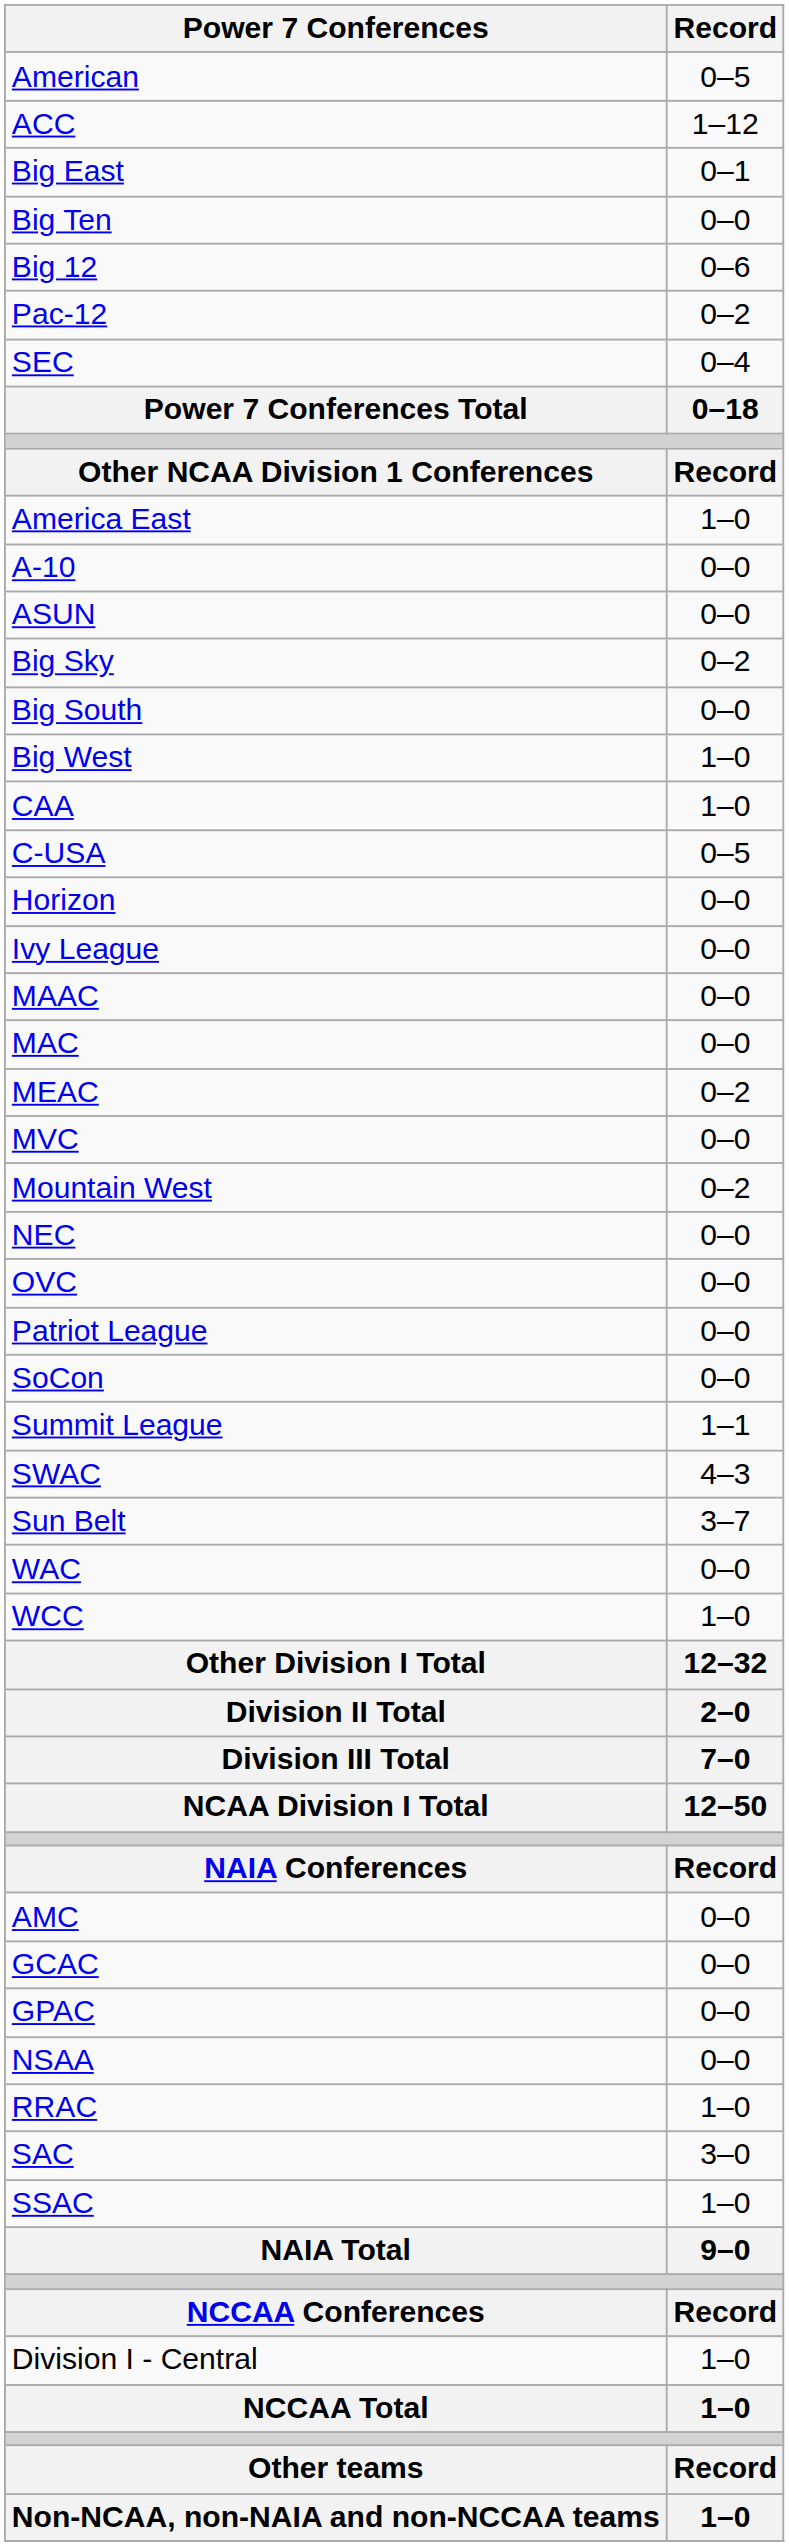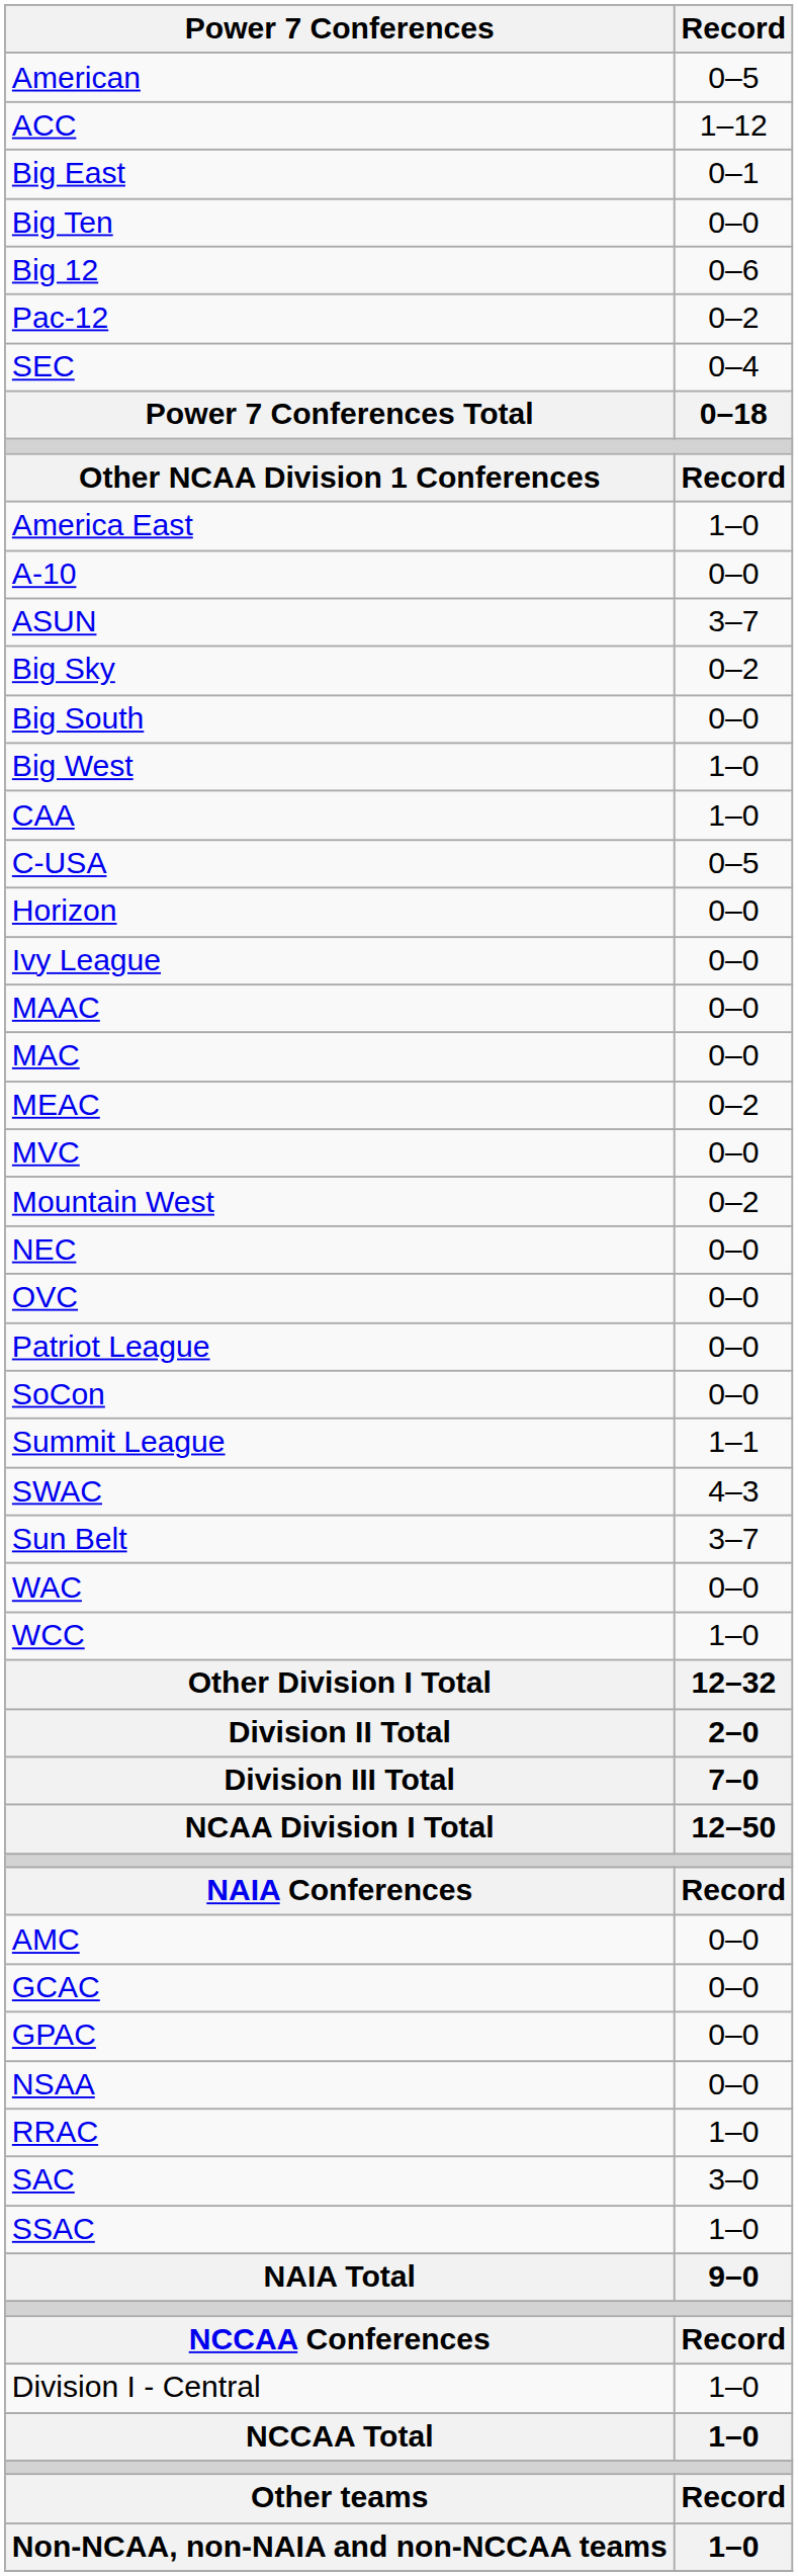ASUN | Record: 0–0 -> 3–7
